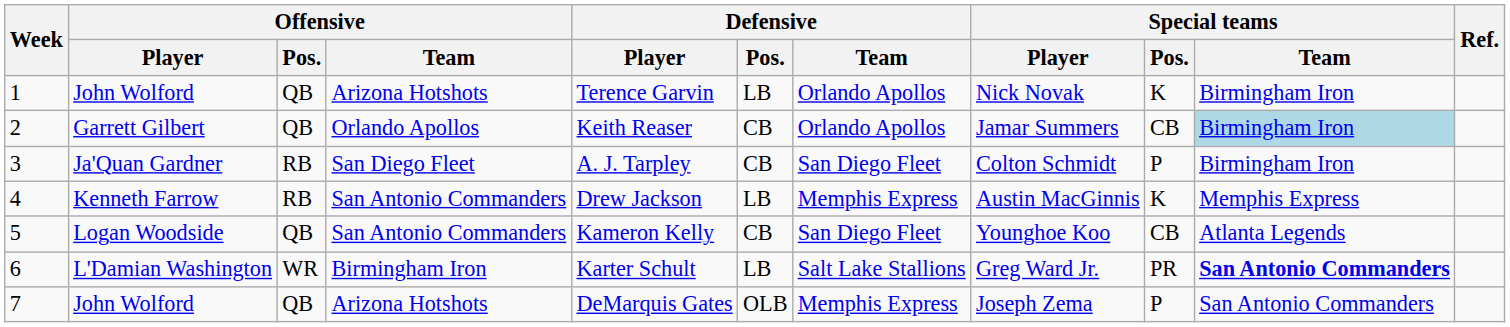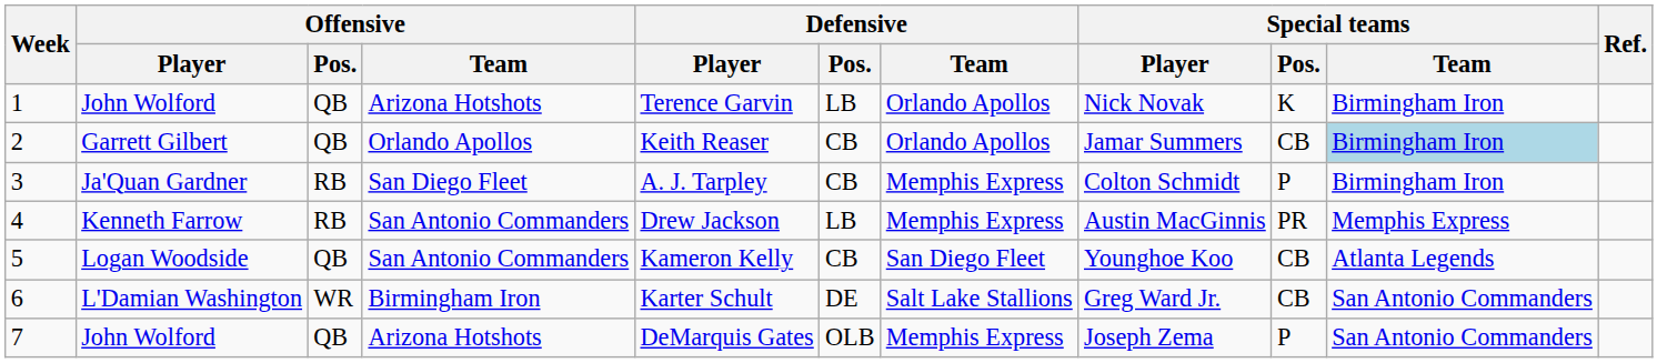3 | Defensive / Team: San Diego Fleet -> Memphis Express
4 | Special teams / Pos.: K -> PR
6 | Defensive / Pos.: LB -> DE
6 | Special teams / Pos.: PR -> CB
6 | Special teams / Team: bold -> normal
